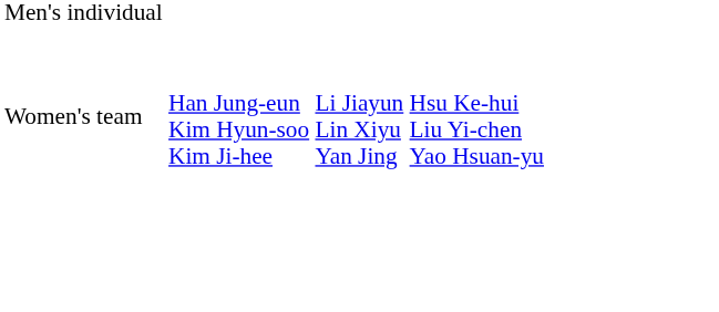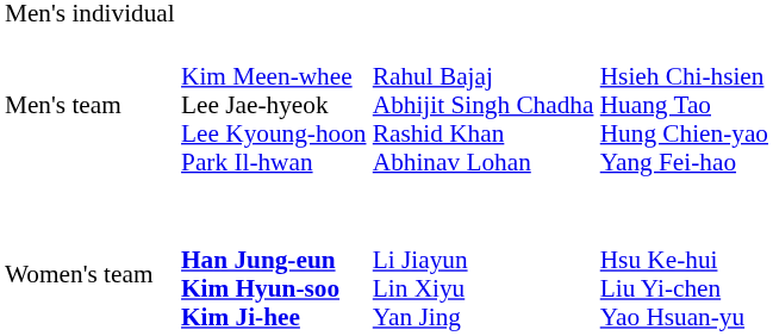+ row: Men's team | Kim Meen-whee Lee Jae-hyeok Lee Kyoung-hoon Park Il-hwan | Rahul Bajaj Abhijit Singh Chadha Rashid Khan Abhinav Lohan | Hsieh Chi-hsien Huang Tao Hung Chien-yao Yang Fei-hao
Women's team | column 2: normal -> bold
